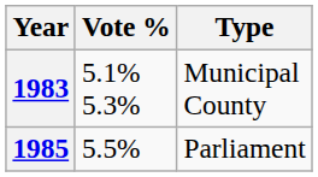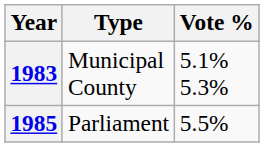columns swapped: Vote % <-> Type
